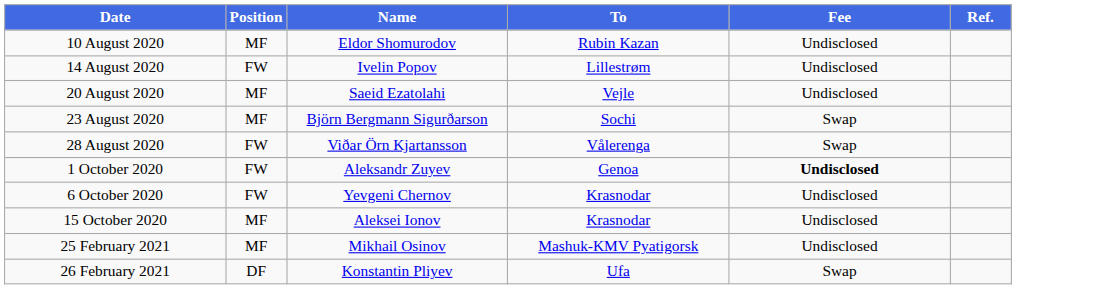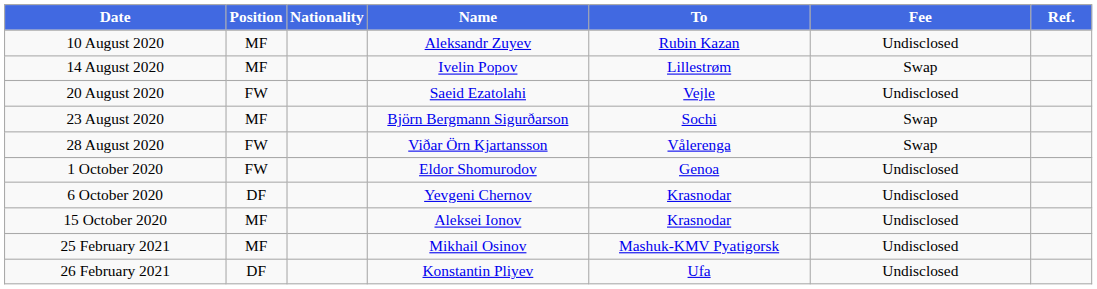+ column: Nationality
10 August 2020 | Name: Eldor Shomurodov -> Aleksandr Zuyev
14 August 2020 | Position: FW -> MF
14 August 2020 | Fee: Undisclosed -> Swap
20 August 2020 | Position: MF -> FW
1 October 2020 | Name: Aleksandr Zuyev -> Eldor Shomurodov
1 October 2020 | Fee: bold -> normal
6 October 2020 | Position: FW -> DF
26 February 2021 | Fee: Swap -> Undisclosed
